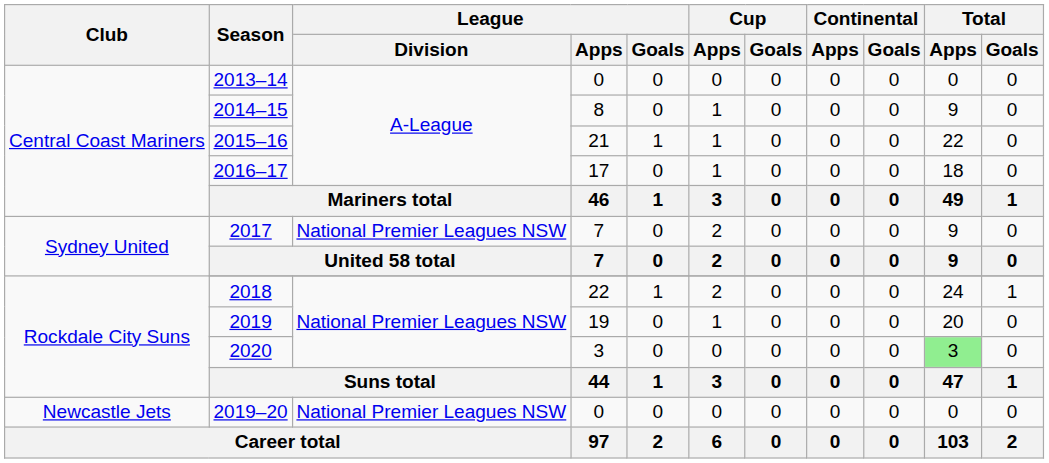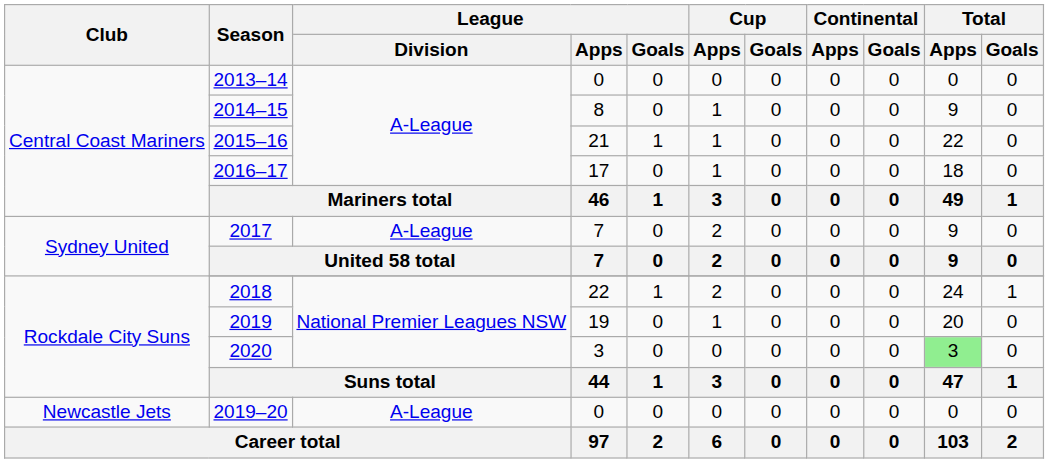2017 | League / Division: National Premier Leagues NSW -> A-League
2019–20 | League / Division: National Premier Leagues NSW -> A-League
